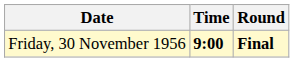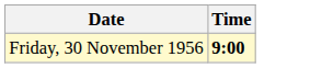- column: Round | Final
